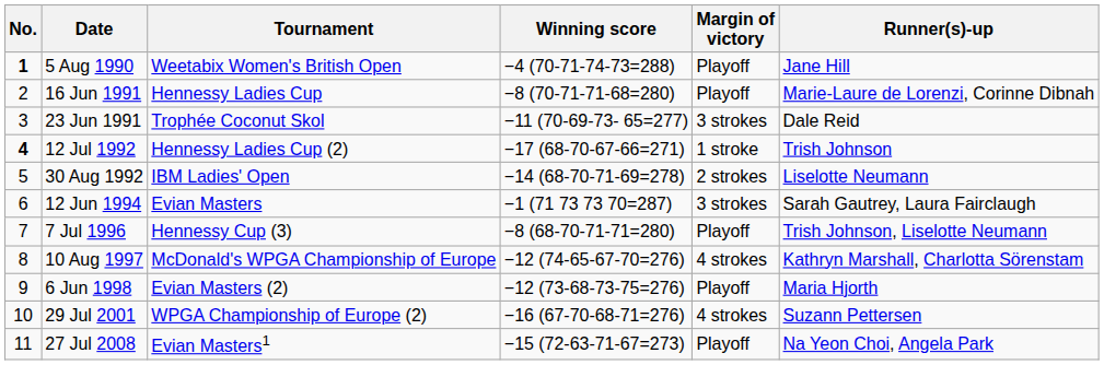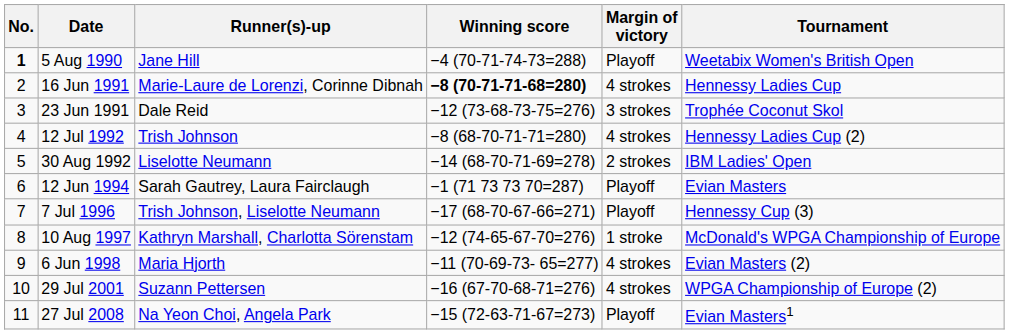columns swapped: Tournament <-> Runner(s)-up
16 Jun 1991 | Winning score: normal -> bold
16 Jun 1991 | Margin of victory: Playoff -> 4 strokes
23 Jun 1991 | Winning score: −11 (70-69-73- 65=277) -> −12 (73-68-73-75=276)
12 Jul 1992 | No.: bold -> normal
12 Jul 1992 | Winning score: −17 (68-70-67-66=271) -> −8 (68-70-71-71=280)
12 Jul 1992 | Margin of victory: 1 stroke -> 4 strokes
12 Jun 1994 | Margin of victory: 3 strokes -> Playoff
7 Jul 1996 | Winning score: −8 (68-70-71-71=280) -> −17 (68-70-67-66=271)
10 Aug 1997 | Margin of victory: 4 strokes -> 1 stroke
6 Jun 1998 | Winning score: −12 (73-68-73-75=276) -> −11 (70-69-73- 65=277)
6 Jun 1998 | Margin of victory: Playoff -> 4 strokes
